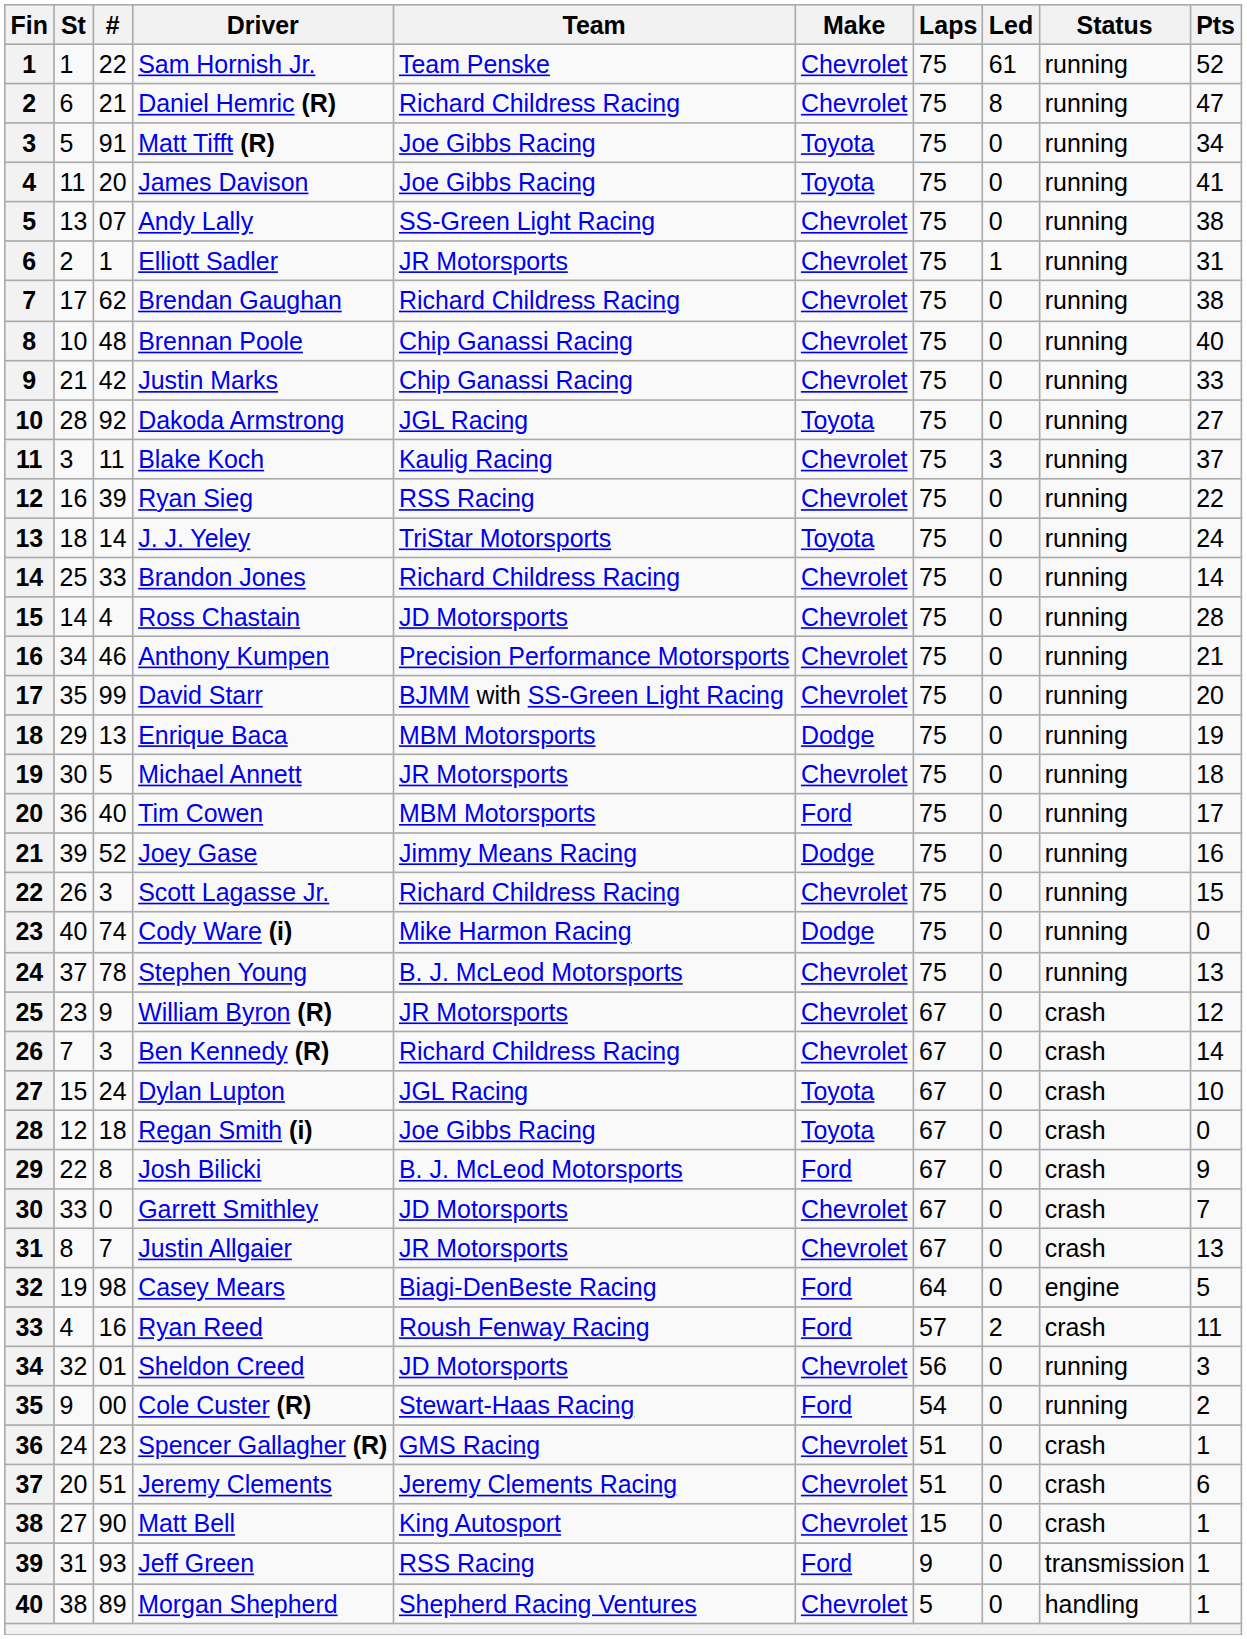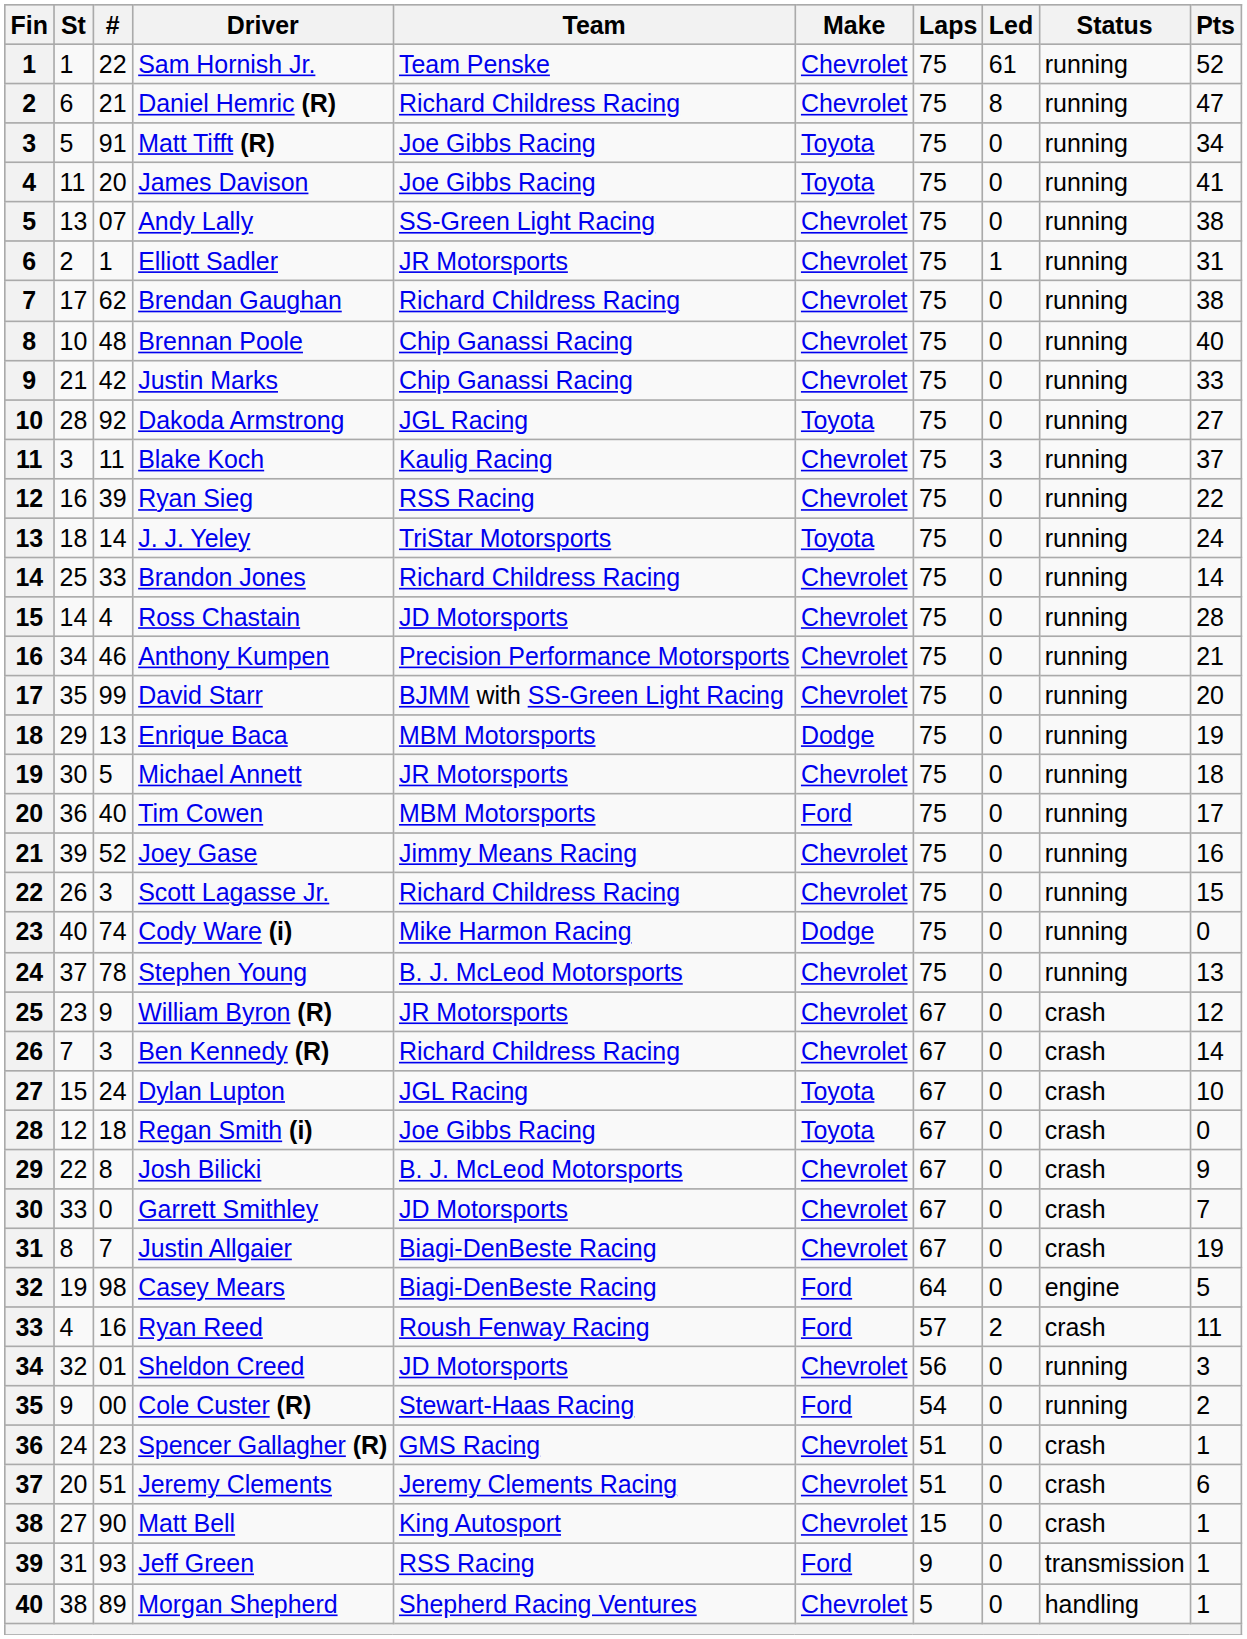Joey Gase | Make: Dodge -> Chevrolet
Josh Bilicki | Make: Ford -> Chevrolet
Justin Allgaier | Team: JR Motorsports -> Biagi-DenBeste Racing
Justin Allgaier | Pts: 13 -> 19
